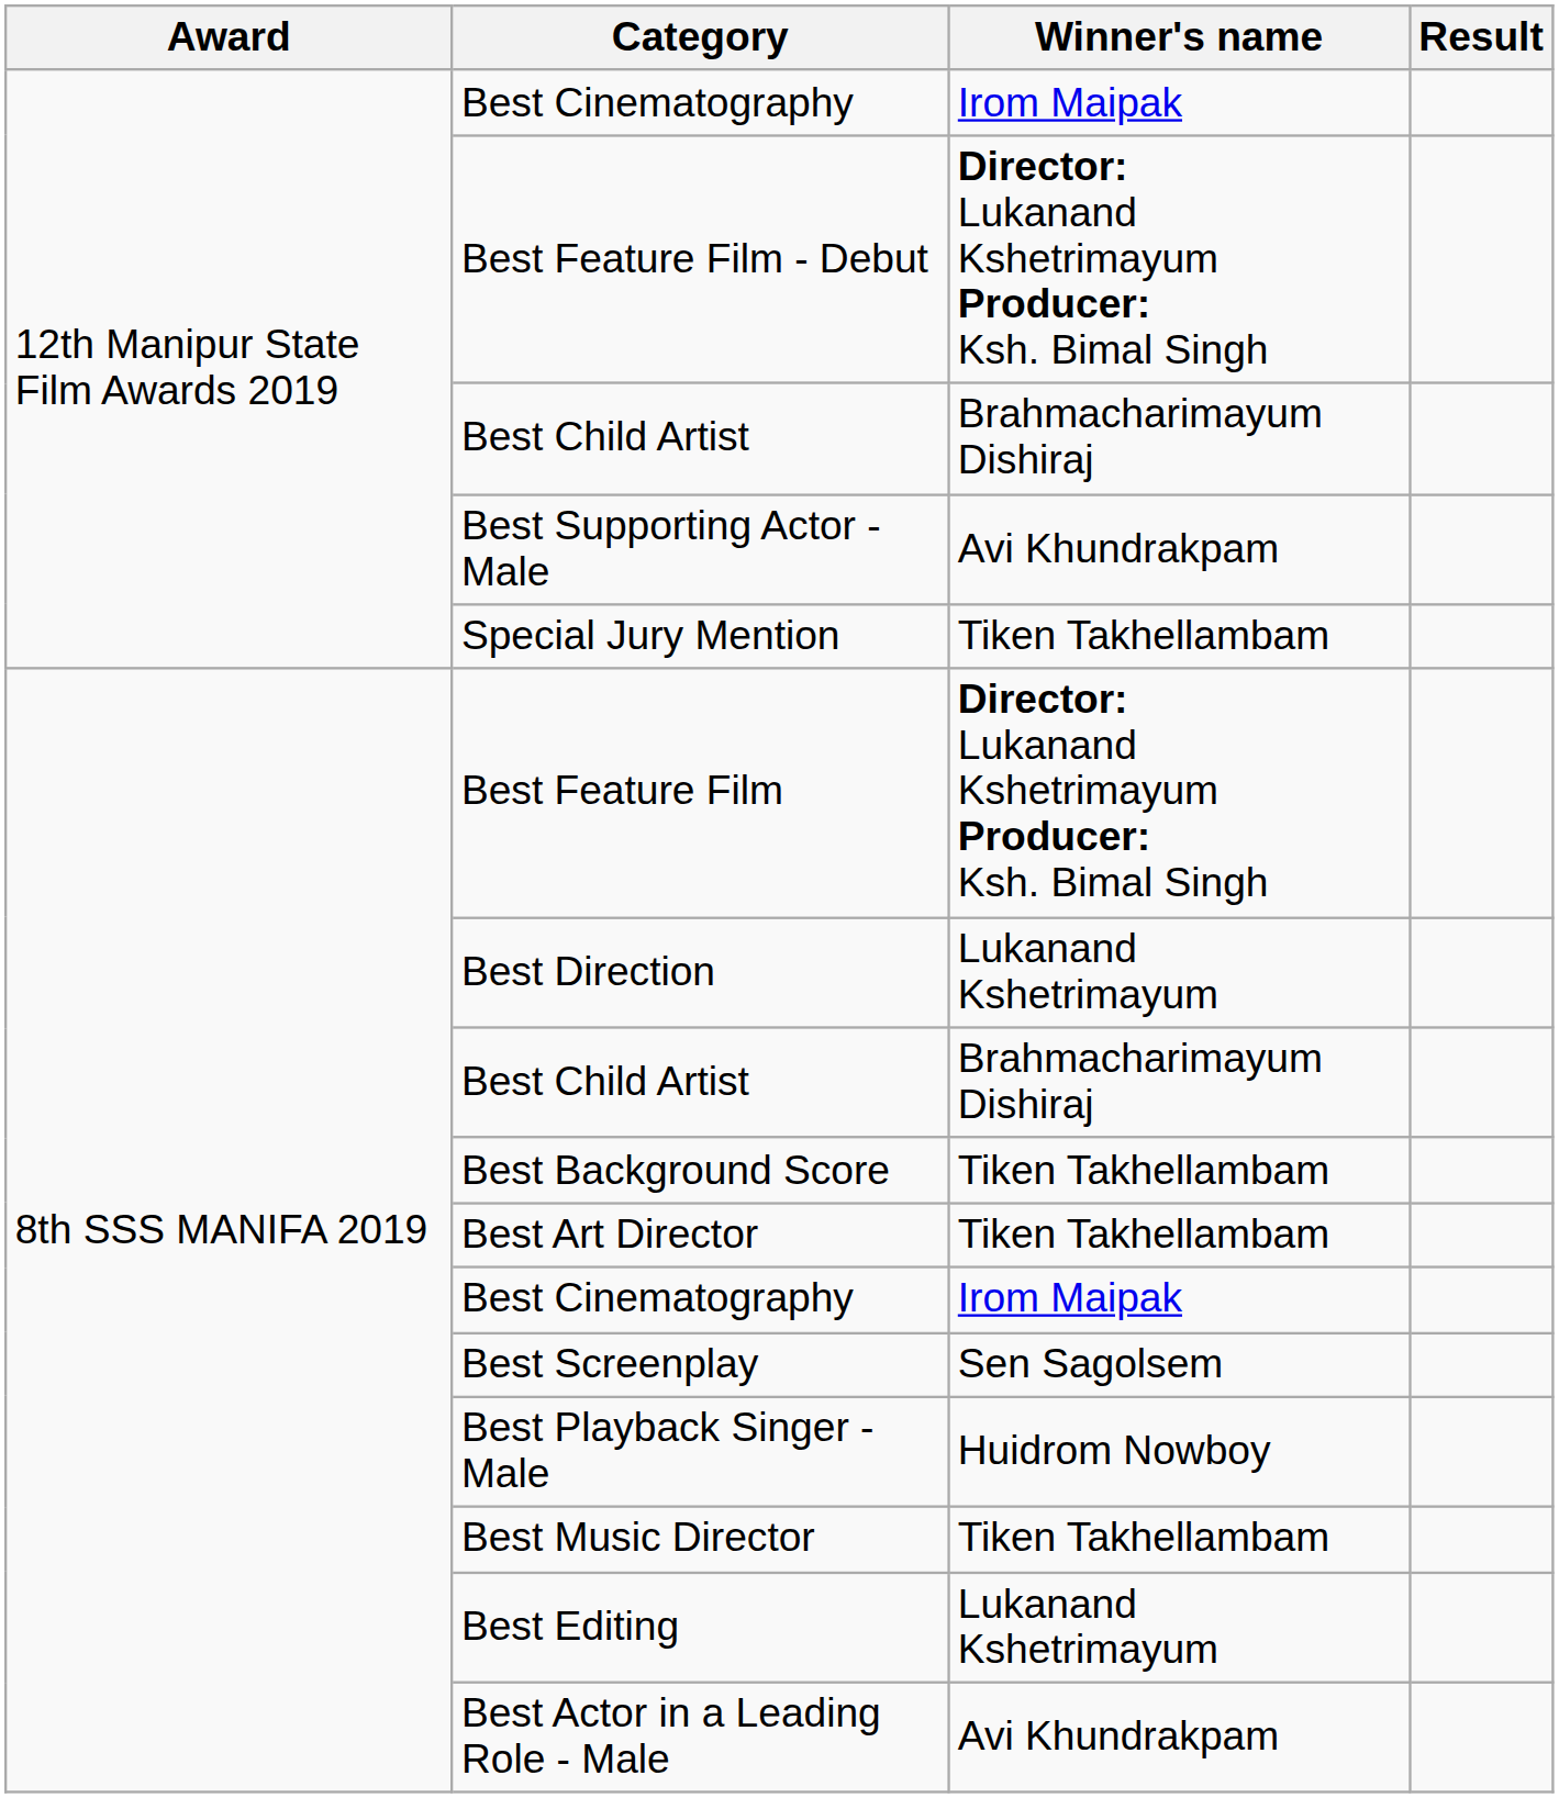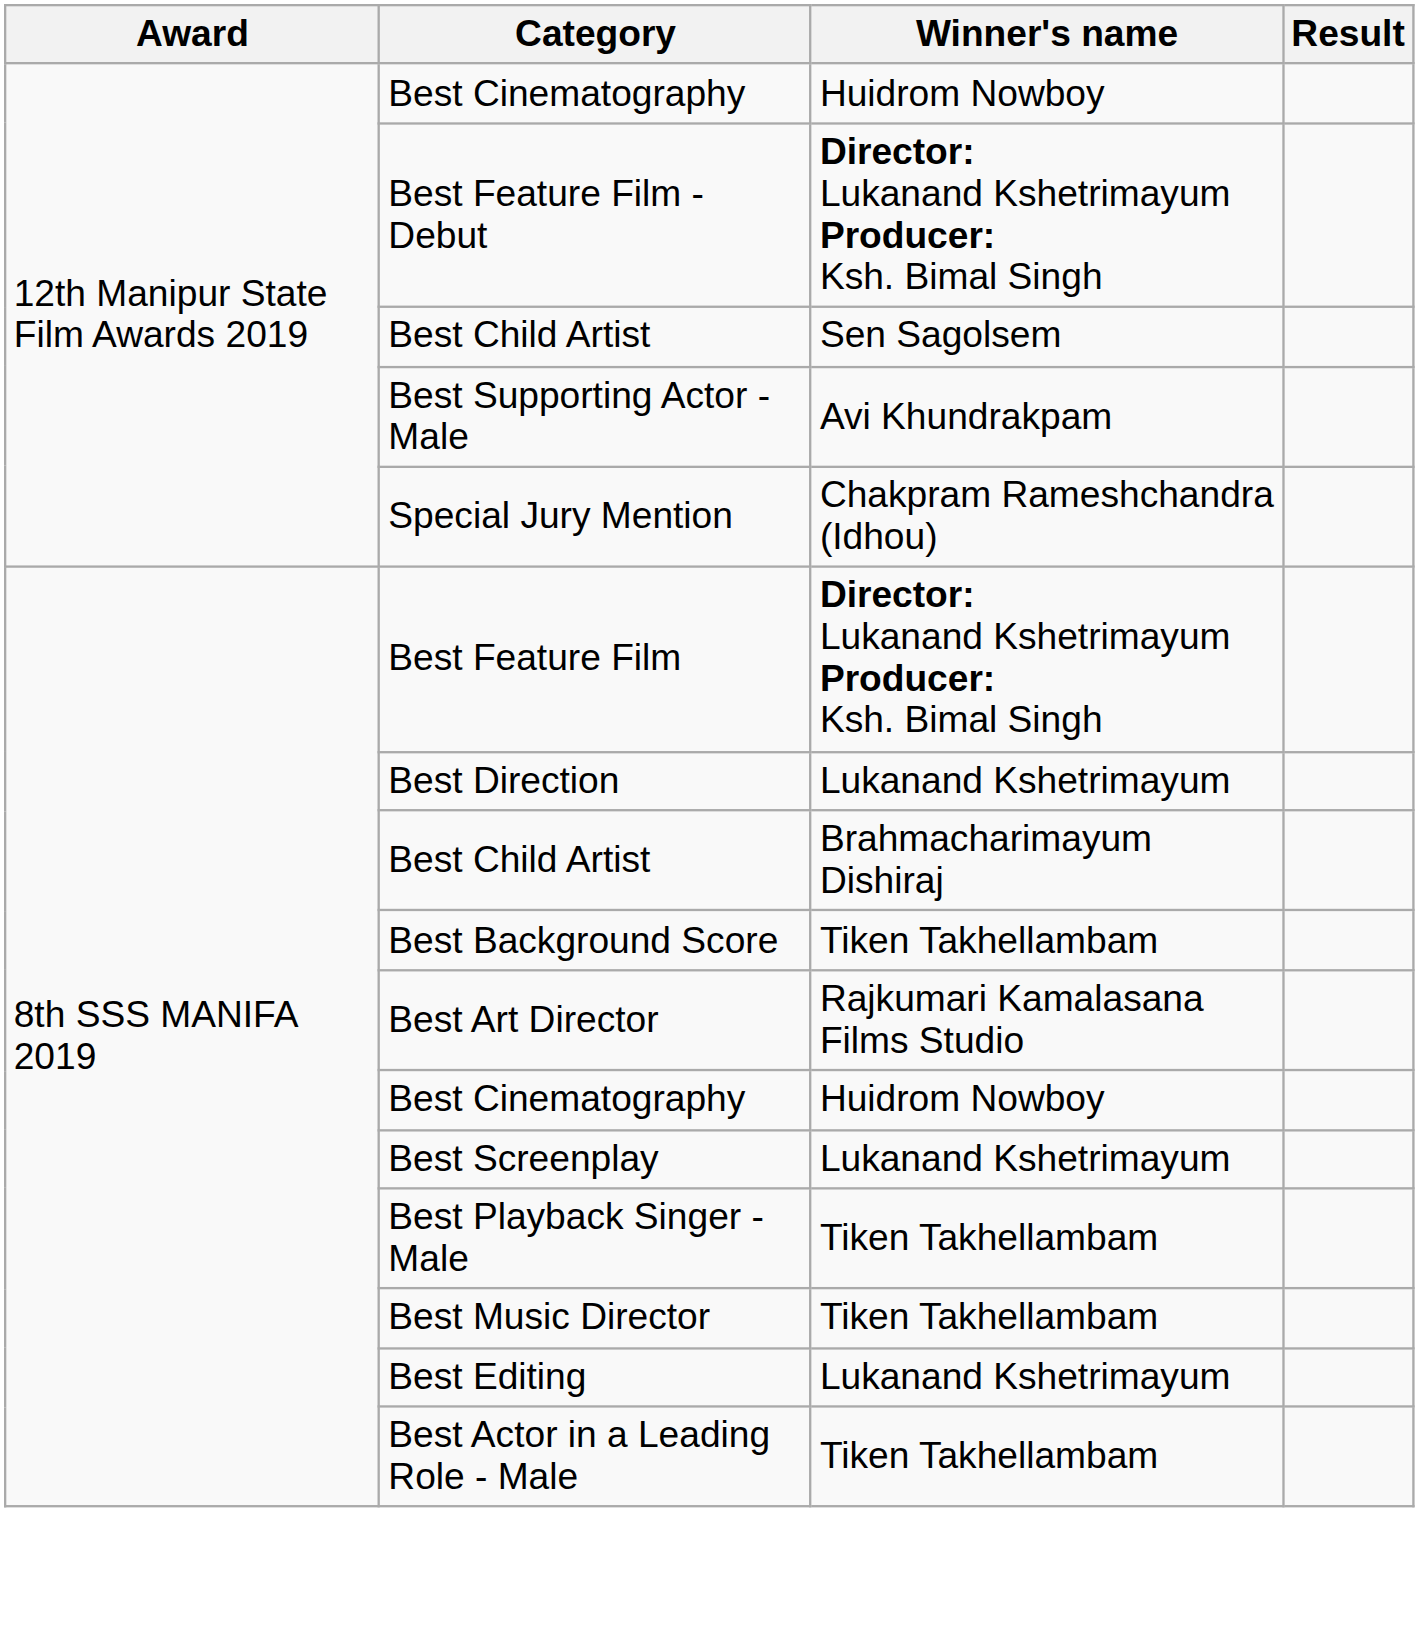12th Manipur State Film Awards 2019 / Best Cinematography | Winner's name: Irom Maipak -> Huidrom Nowboy
12th Manipur State Film Awards 2019 / Best Child Artist | Winner's name: Brahmacharimayum Dishiraj -> Sen Sagolsem
Special Jury Mention | Winner's name: Tiken Takhellambam -> Chakpram Rameshchandra (Idhou)
Best Art Director | Winner's name: Tiken Takhellambam -> Rajkumari Kamalasana Films Studio
8th SSS MANIFA 2019 / Best Cinematography | Winner's name: Irom Maipak -> Huidrom Nowboy
Best Screenplay | Winner's name: Sen Sagolsem -> Lukanand Kshetrimayum
Best Playback Singer - Male | Winner's name: Huidrom Nowboy -> Tiken Takhellambam
Best Actor in a Leading Role - Male | Winner's name: Avi Khundrakpam -> Tiken Takhellambam
